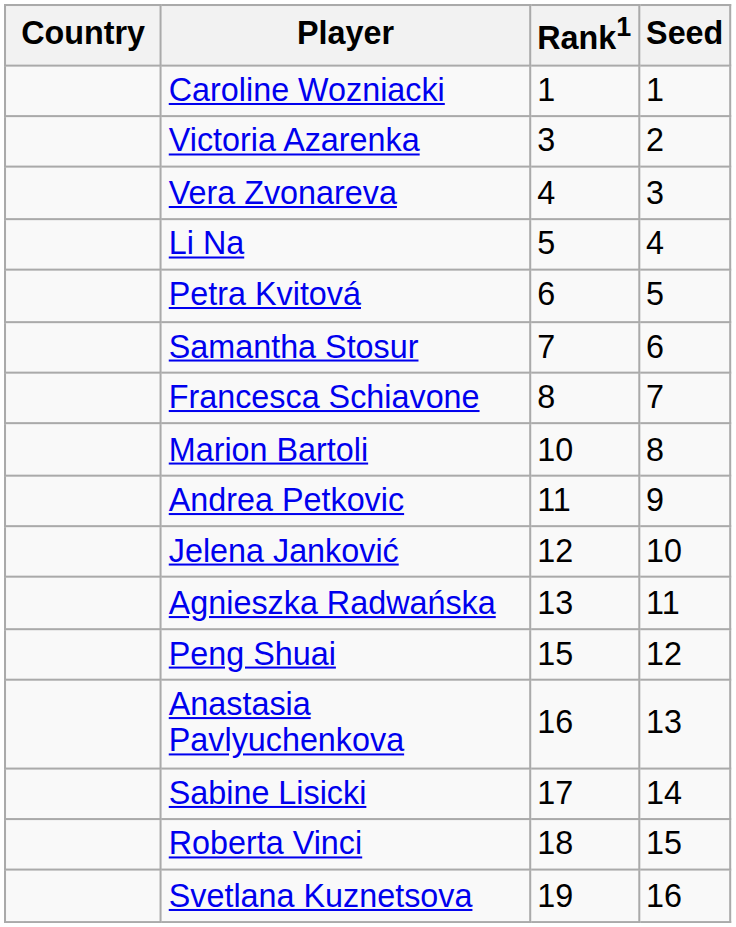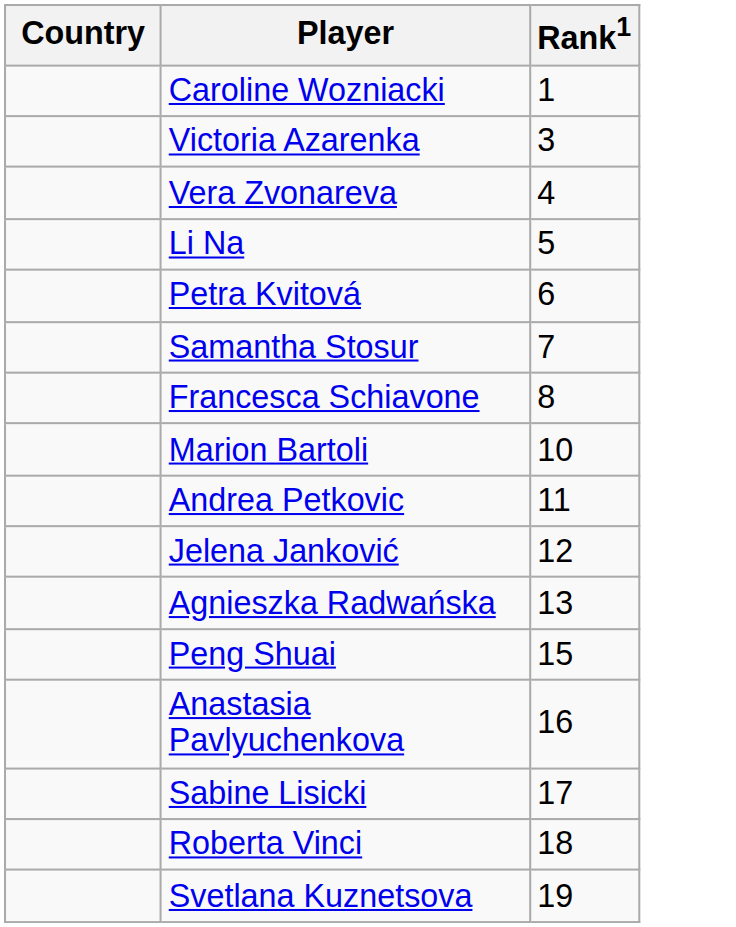- column: Seed | 1 | 2 | 3 | 4 | 5 | 6 | 7 | 8 | 9 | 10 | 11 | 12 | 13 | 14 | 15 | 16
